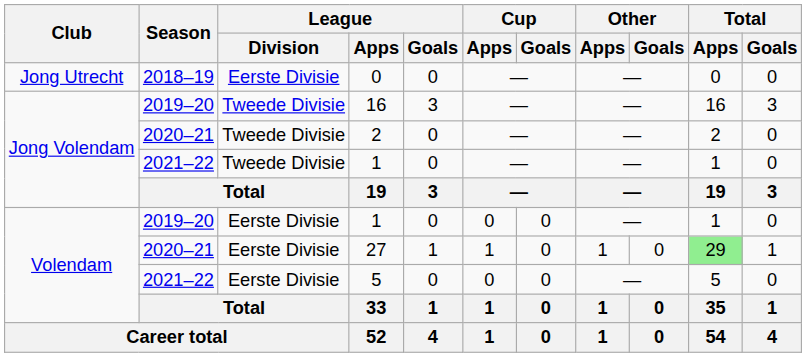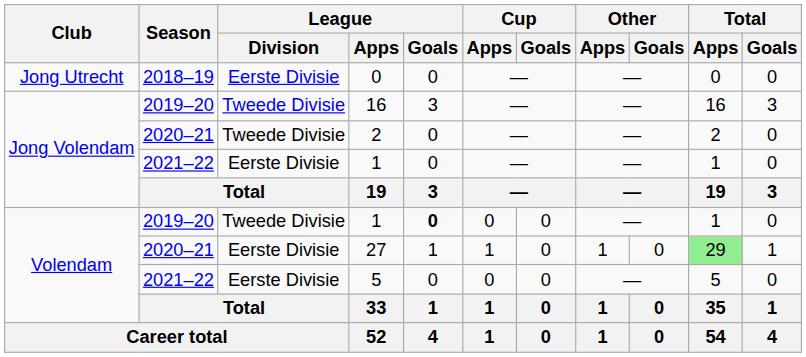2021–22 / 1 | League / Division: Tweede Divisie -> Eerste Divisie
2019–20 / 1 | League / Division: Eerste Divisie -> Tweede Divisie
2019–20 / 1 | League / Goals: normal -> bold
